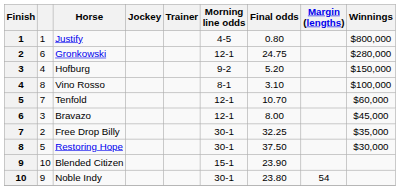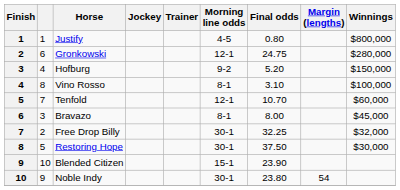Bravazo | Morning line odds: 12-1 -> 8-1
Free Drop Billy | Winnings: $35,000 -> $32,000
